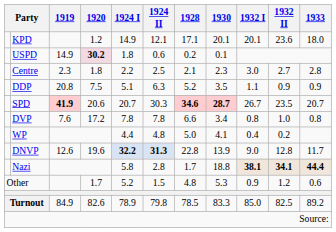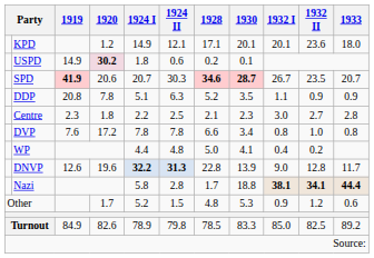rows swapped: SPD <-> Centre
DDP | 1920: 7.5 -> 7.8
